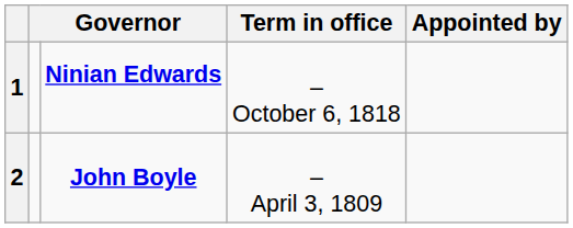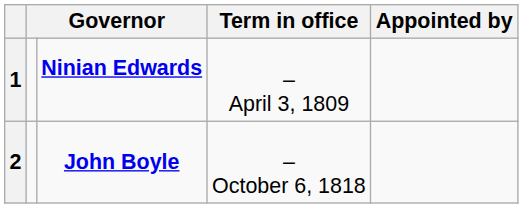1 | Term in office: – October 6, 1818 -> – April 3, 1809
2 | Term in office: – April 3, 1809 -> – October 6, 1818
